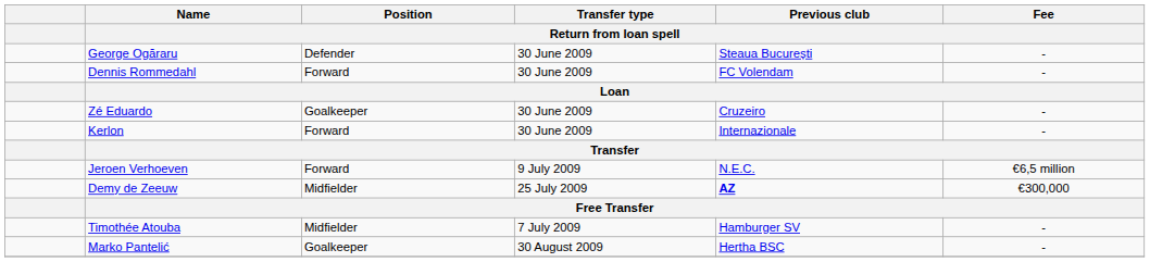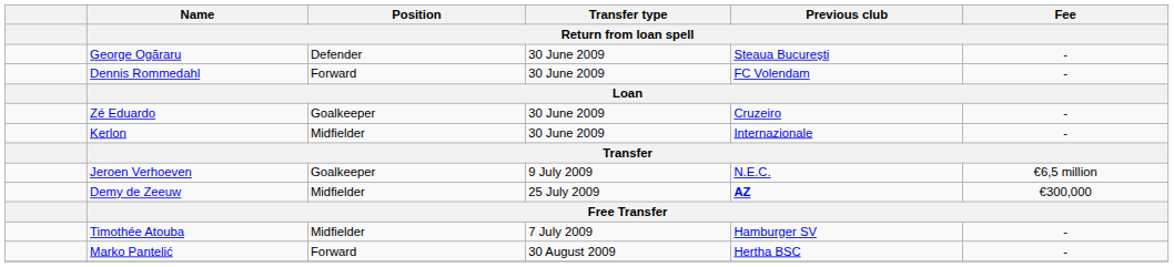Kerlon | Position / Return from loan spell: Forward -> Midfielder
Jeroen Verhoeven | Position / Return from loan spell: Forward -> Goalkeeper
Marko Pantelić | Position / Return from loan spell: Goalkeeper -> Forward
